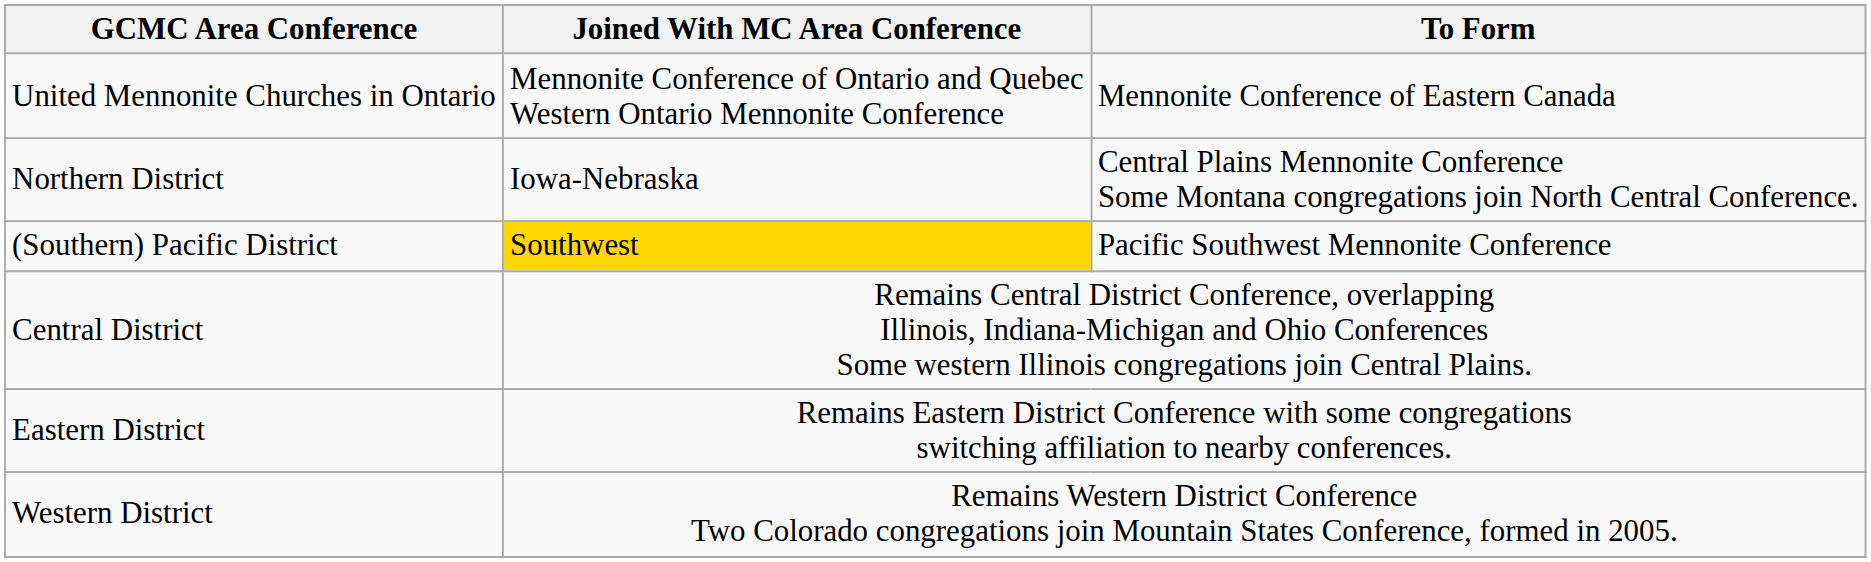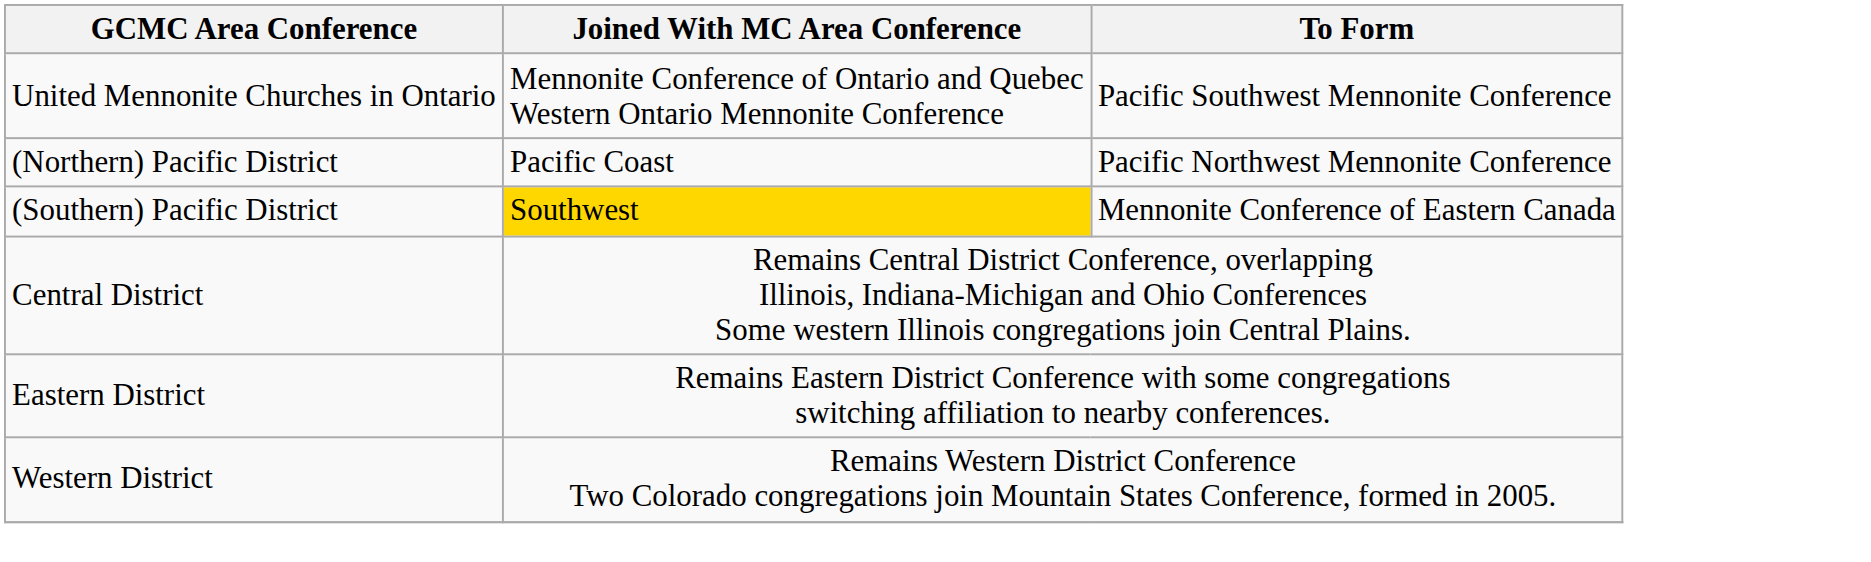United Mennonite Churches in Ontario | To Form: Mennonite Conference of Eastern Canada -> Pacific Southwest Mennonite Conference
- row: Northern District | Iowa-Nebraska | Central Plains Mennonite Conference Some Montana congregations join North Central Conference.
+ row: (Northern) Pacific District | Pacific Coast | Pacific Northwest Mennonite Conference
(Southern) Pacific District | To Form: Pacific Southwest Mennonite Conference -> Mennonite Conference of Eastern Canada
